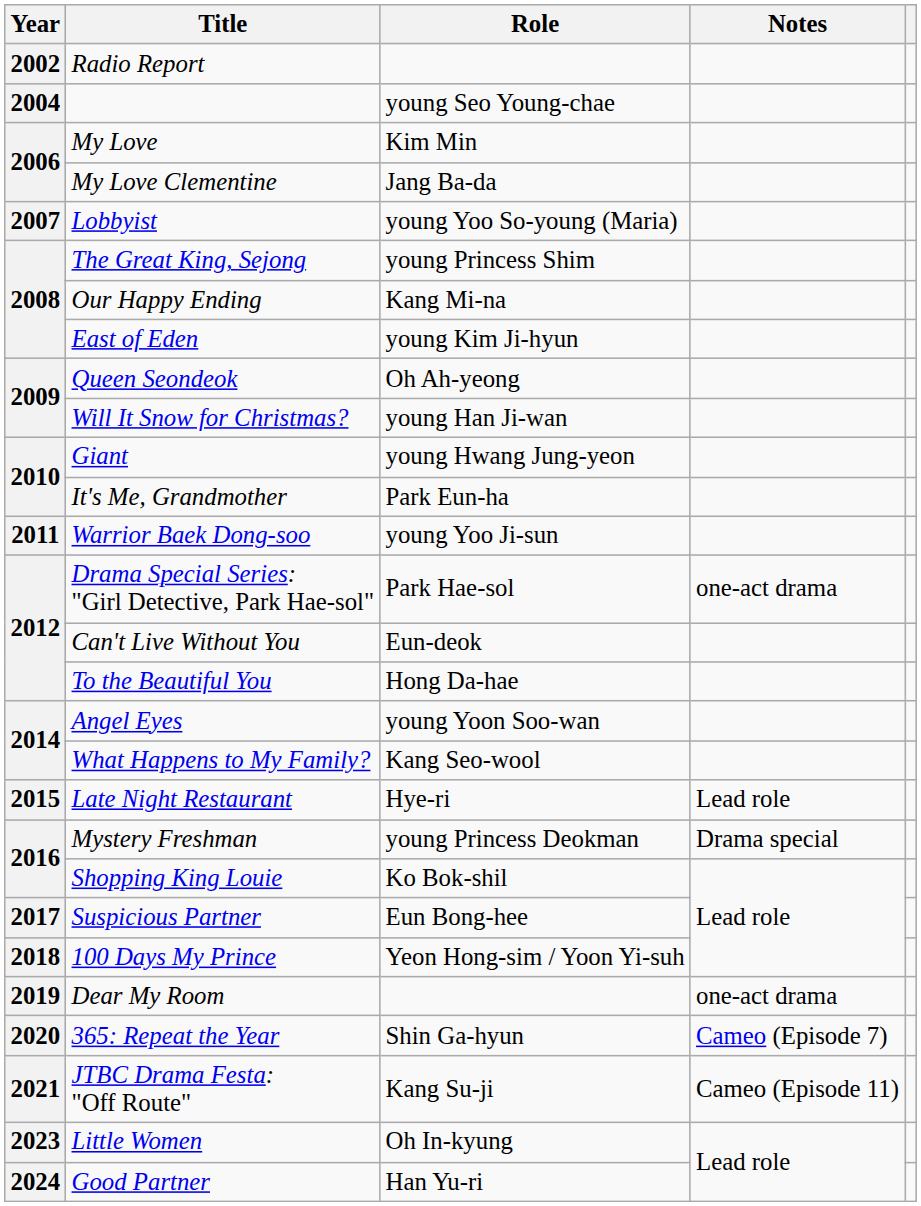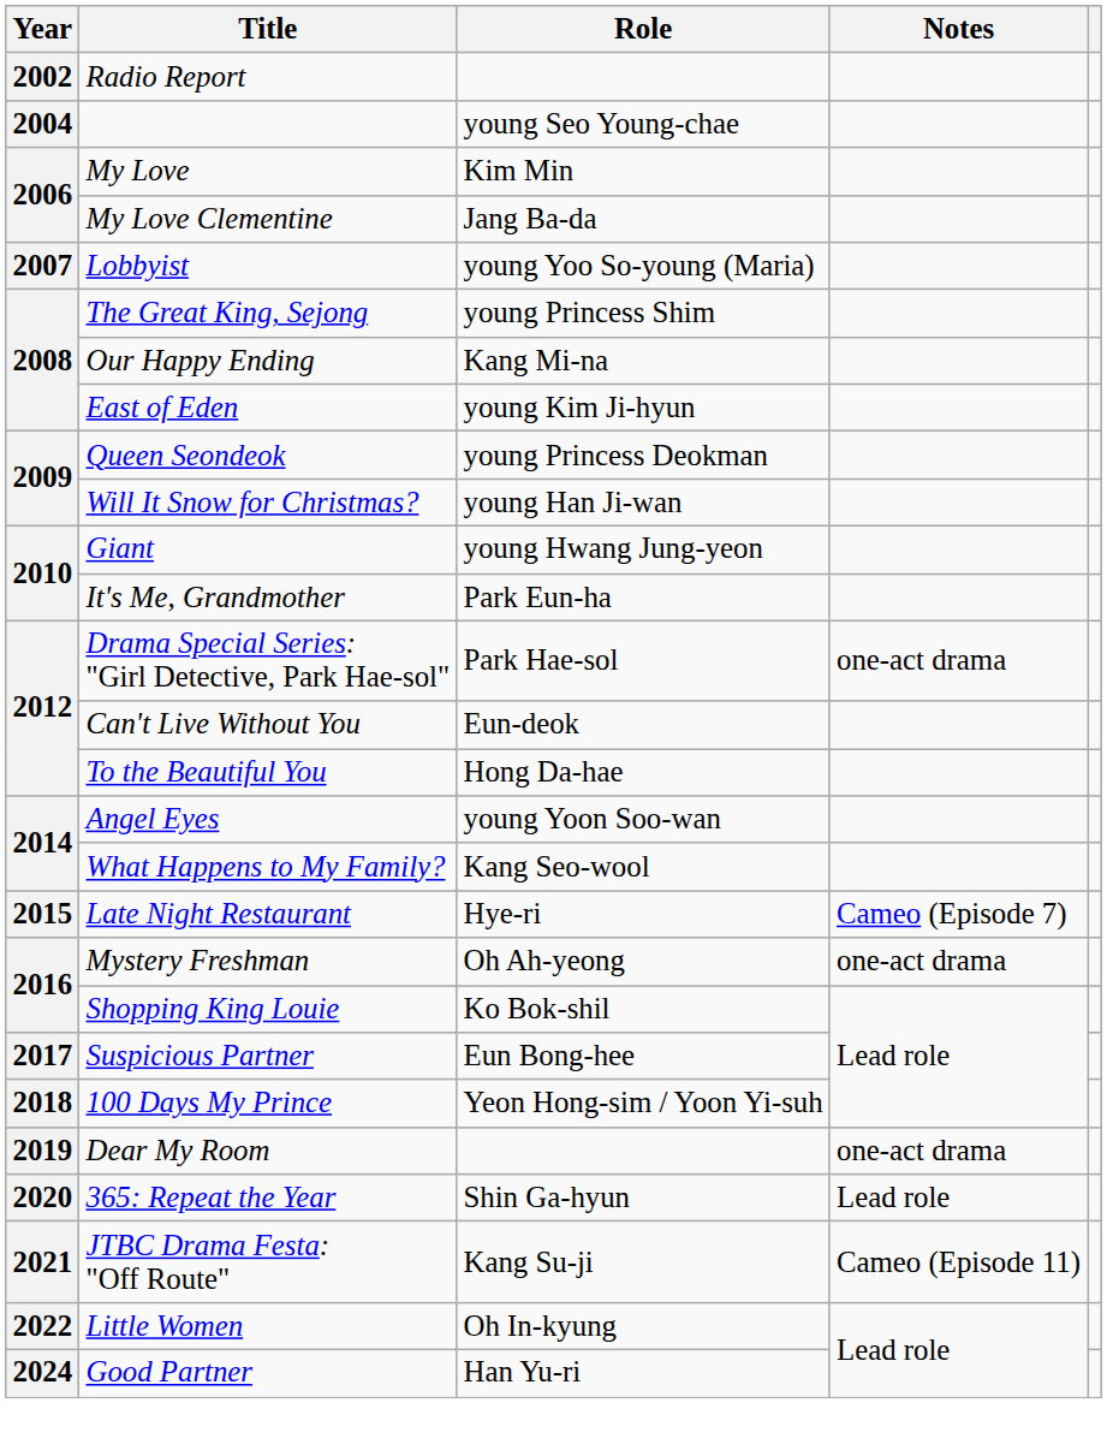Queen Seondeok | Role: Oh Ah-yeong -> young Princess Deokman
- row: 2011 | Warrior Baek Dong-soo | young Yoo Ji-sun
Late Night Restaurant | Notes: Lead role -> Cameo (Episode 7)
Mystery Freshman | Role: young Princess Deokman -> Oh Ah-yeong
Mystery Freshman | Notes: Drama special -> one-act drama
365: Repeat the Year | Notes: Cameo (Episode 7) -> Lead role
Little Women | Year: 2023 -> 2022
